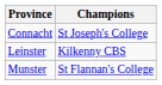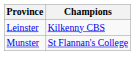- row: Connacht | St Joseph's College
